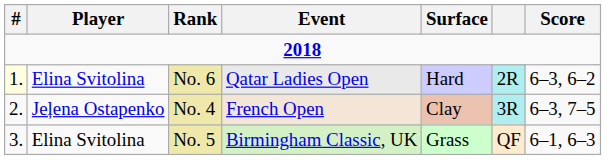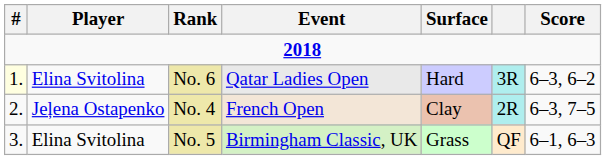No. 6 | column 6: 2R -> 3R
No. 4 | column 6: 3R -> 2R
